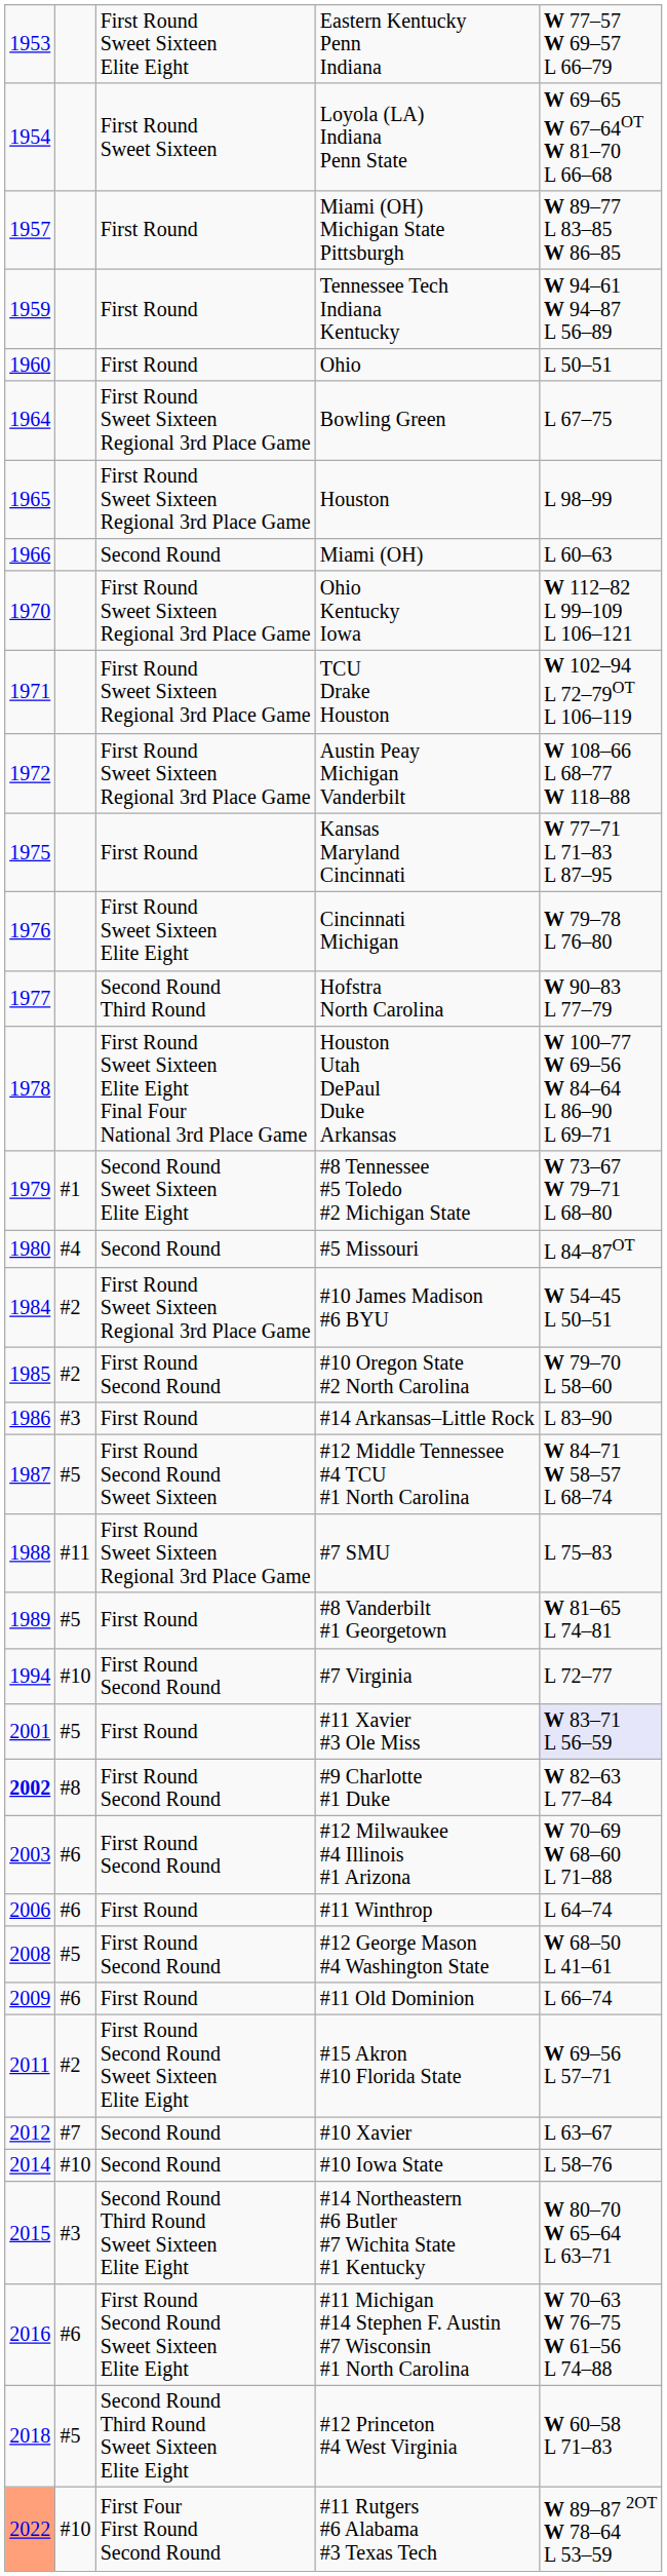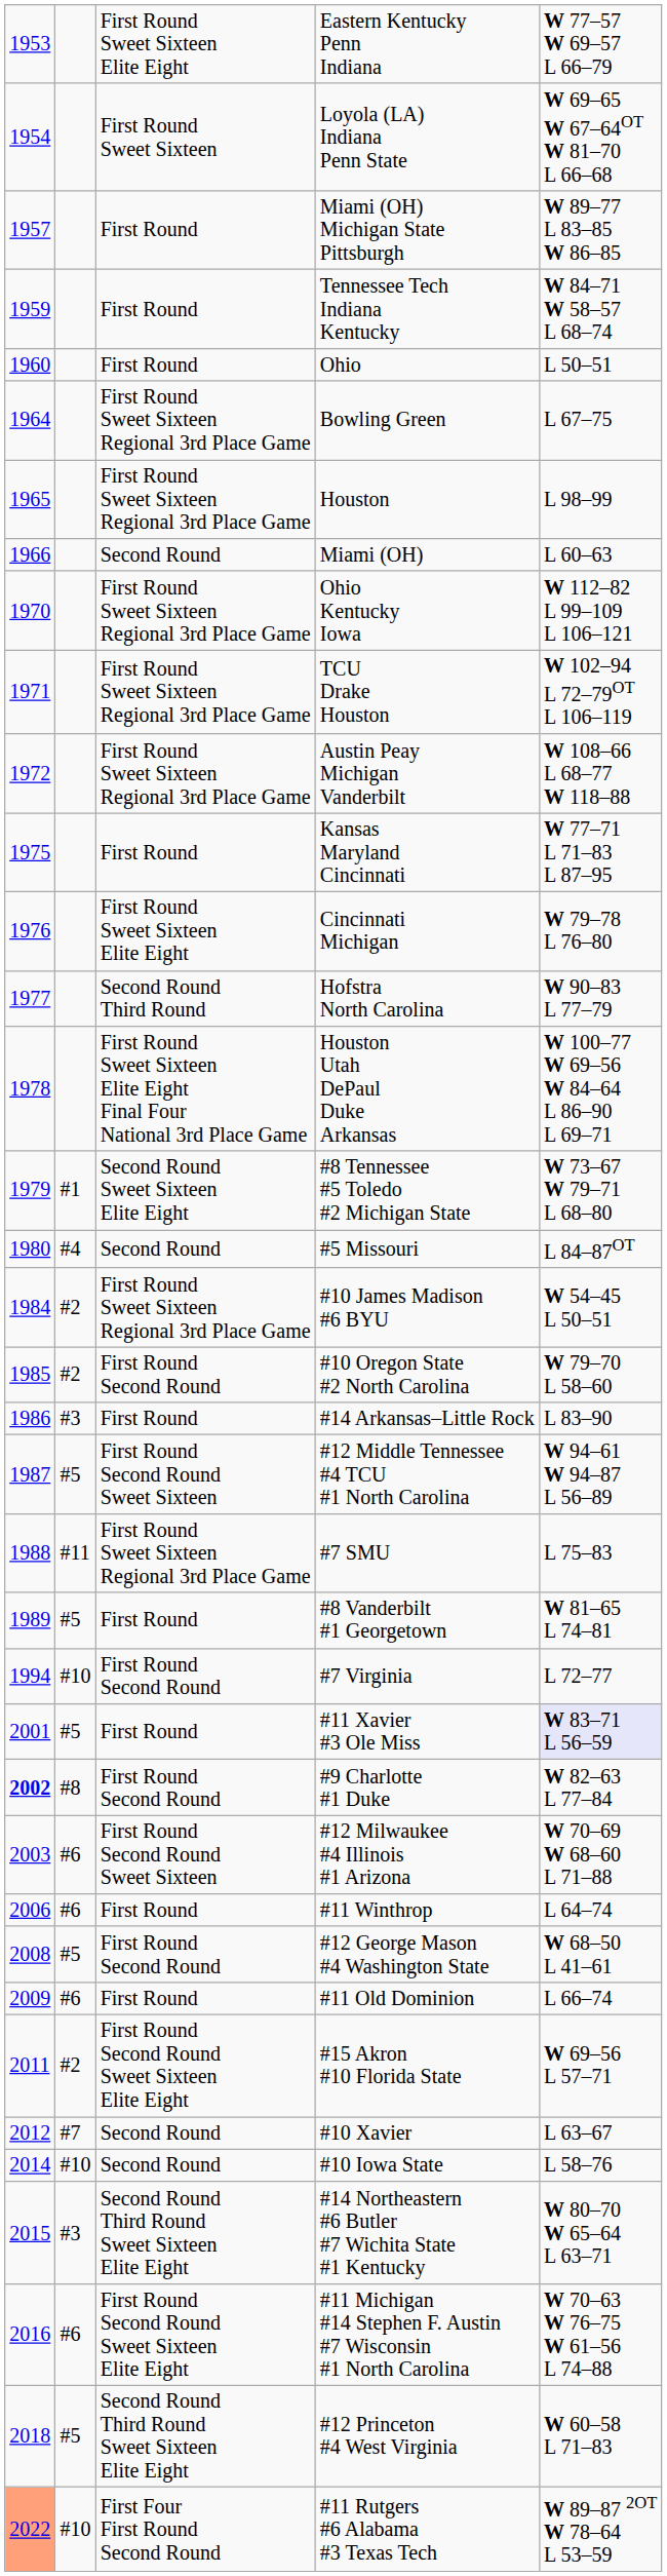Tennessee Tech Indiana Kentucky | column 5: W 94–61 W 94–87 L 56–89 -> W 84–71 W 58–57 L 68–74
#12 Middle Tennessee #4 TCU #1 North Carolina | column 5: W 84–71 W 58–57 L 68–74 -> W 94–61 W 94–87 L 56–89
#12 Milwaukee #4 Illinois #1 Arizona | column 3: First Round Second Round -> First Round Second Round Sweet Sixteen
